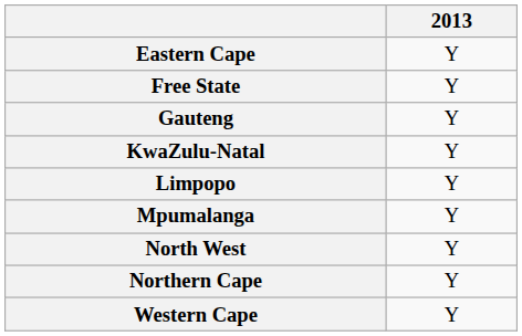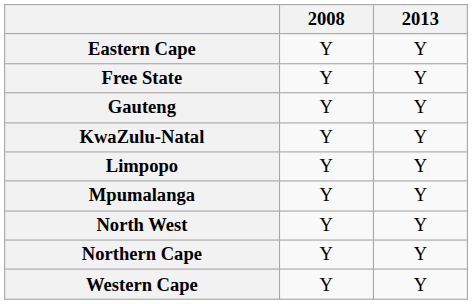+ column: 2008 | Y | Y | Y | Y | Y | Y | Y | Y | Y
